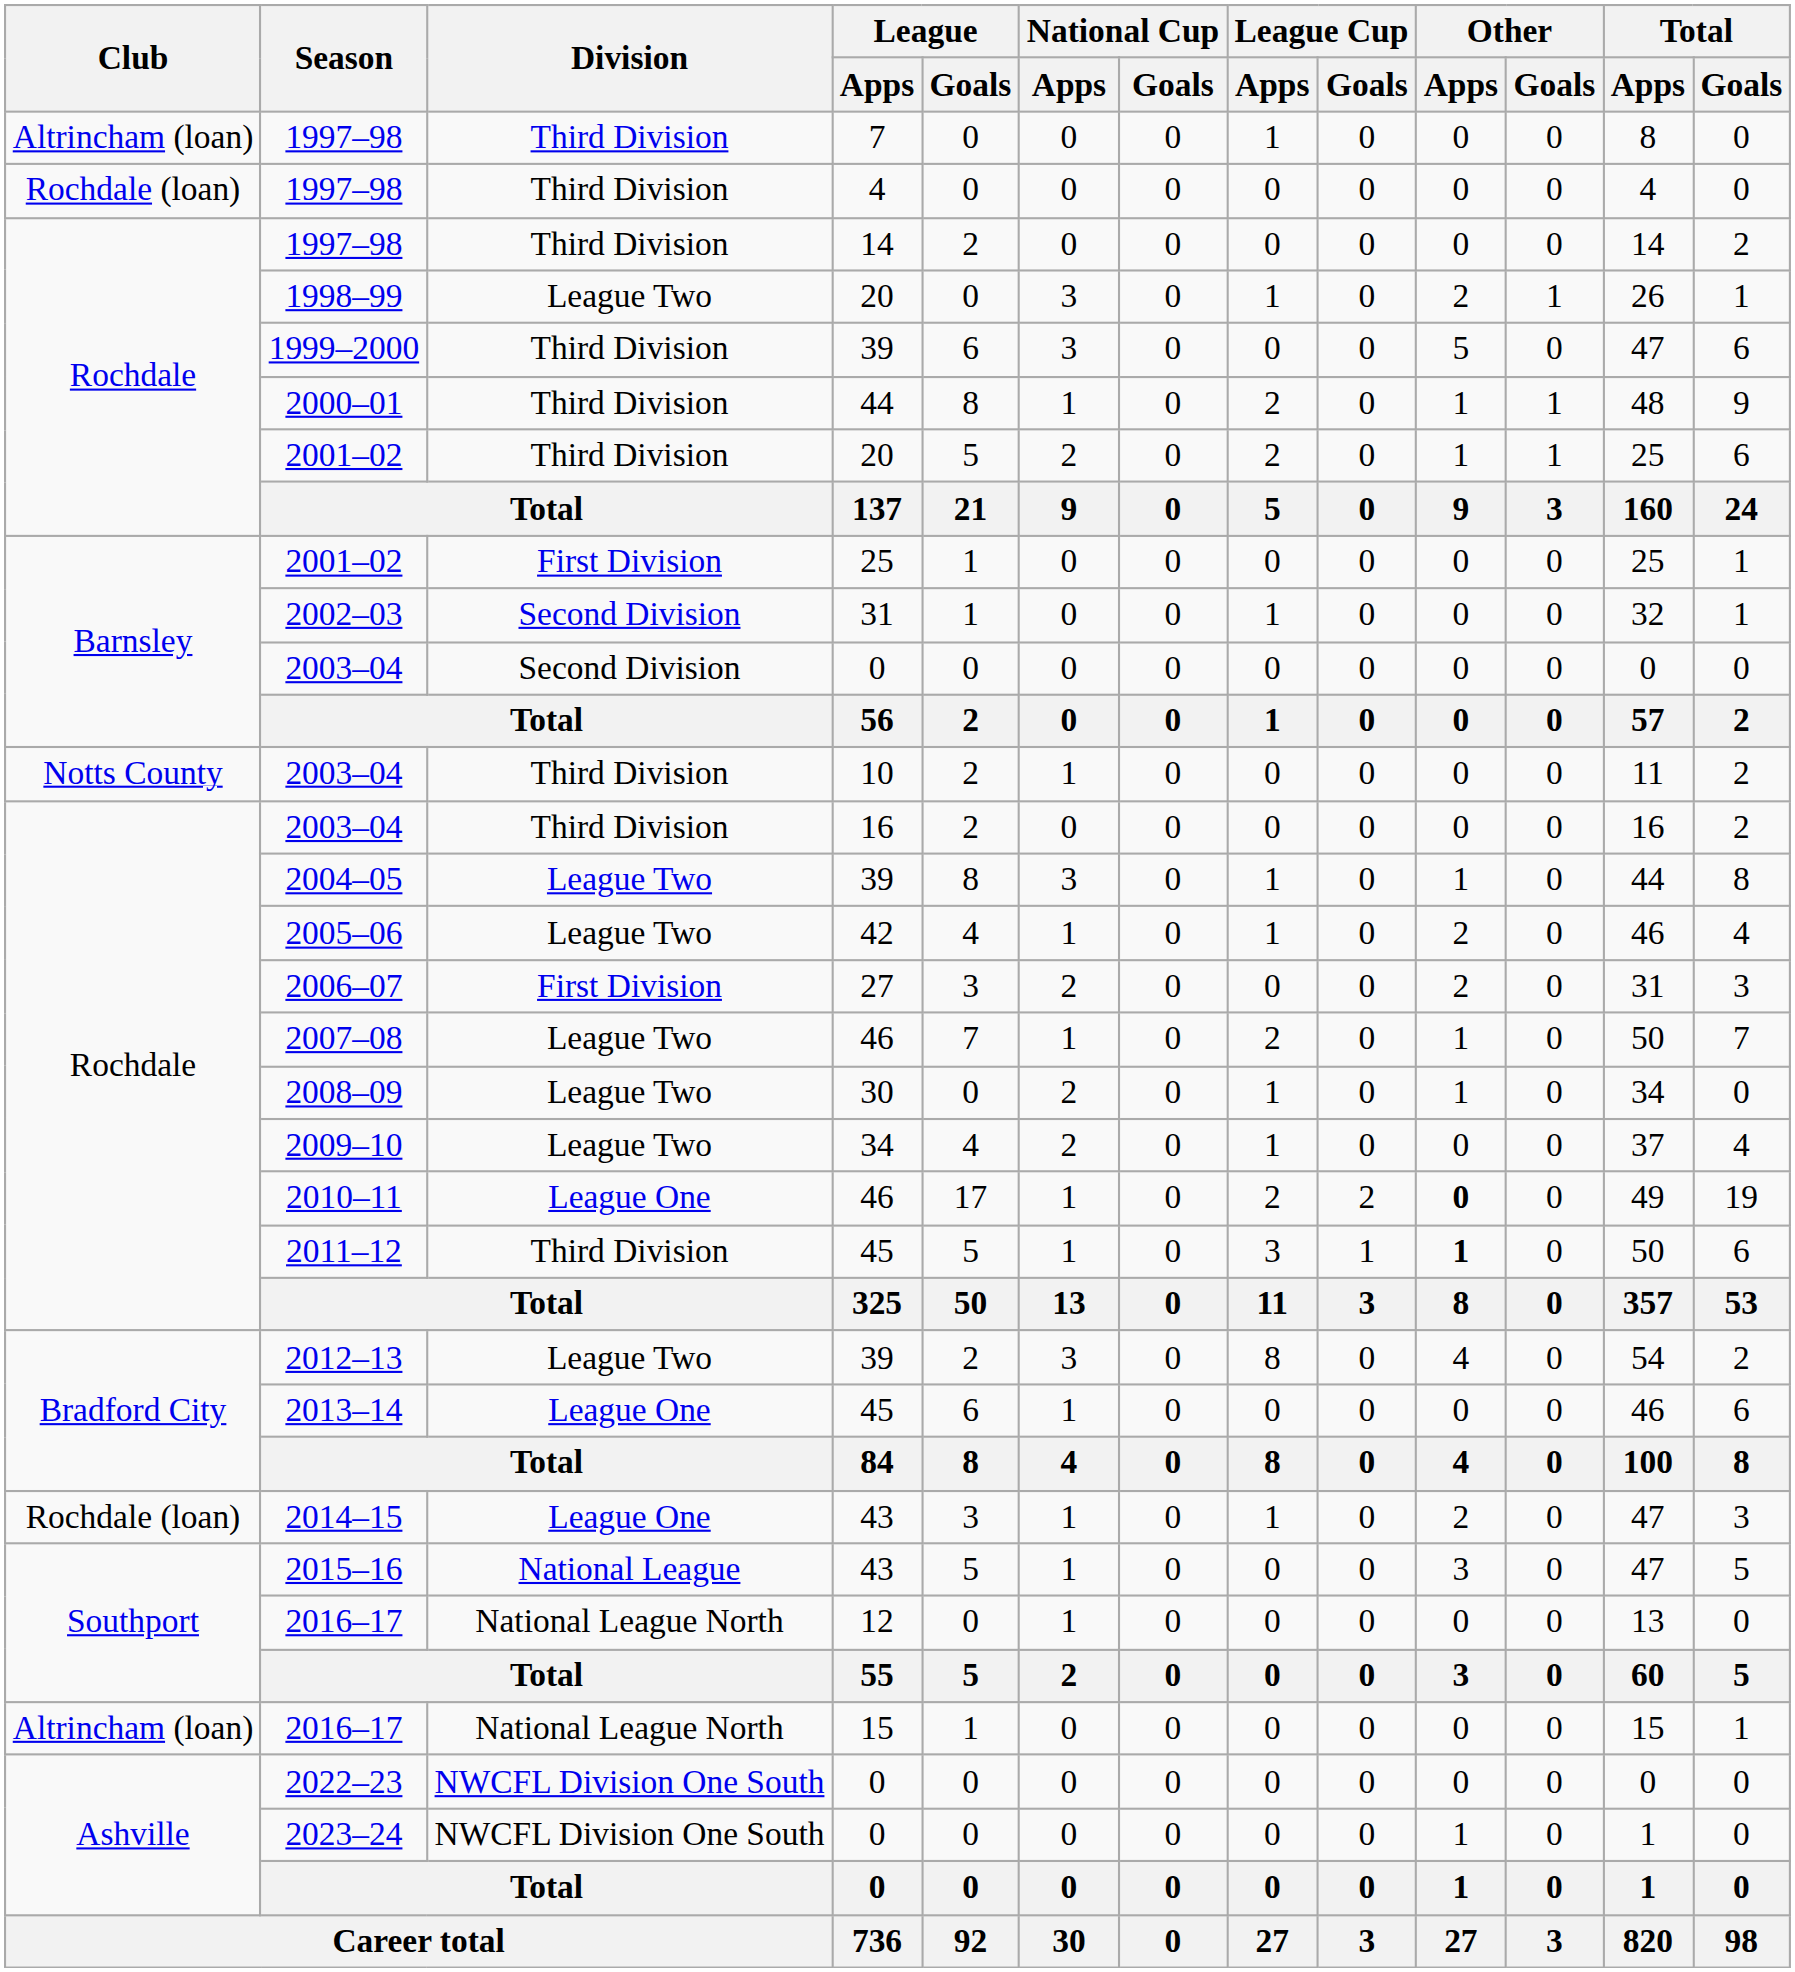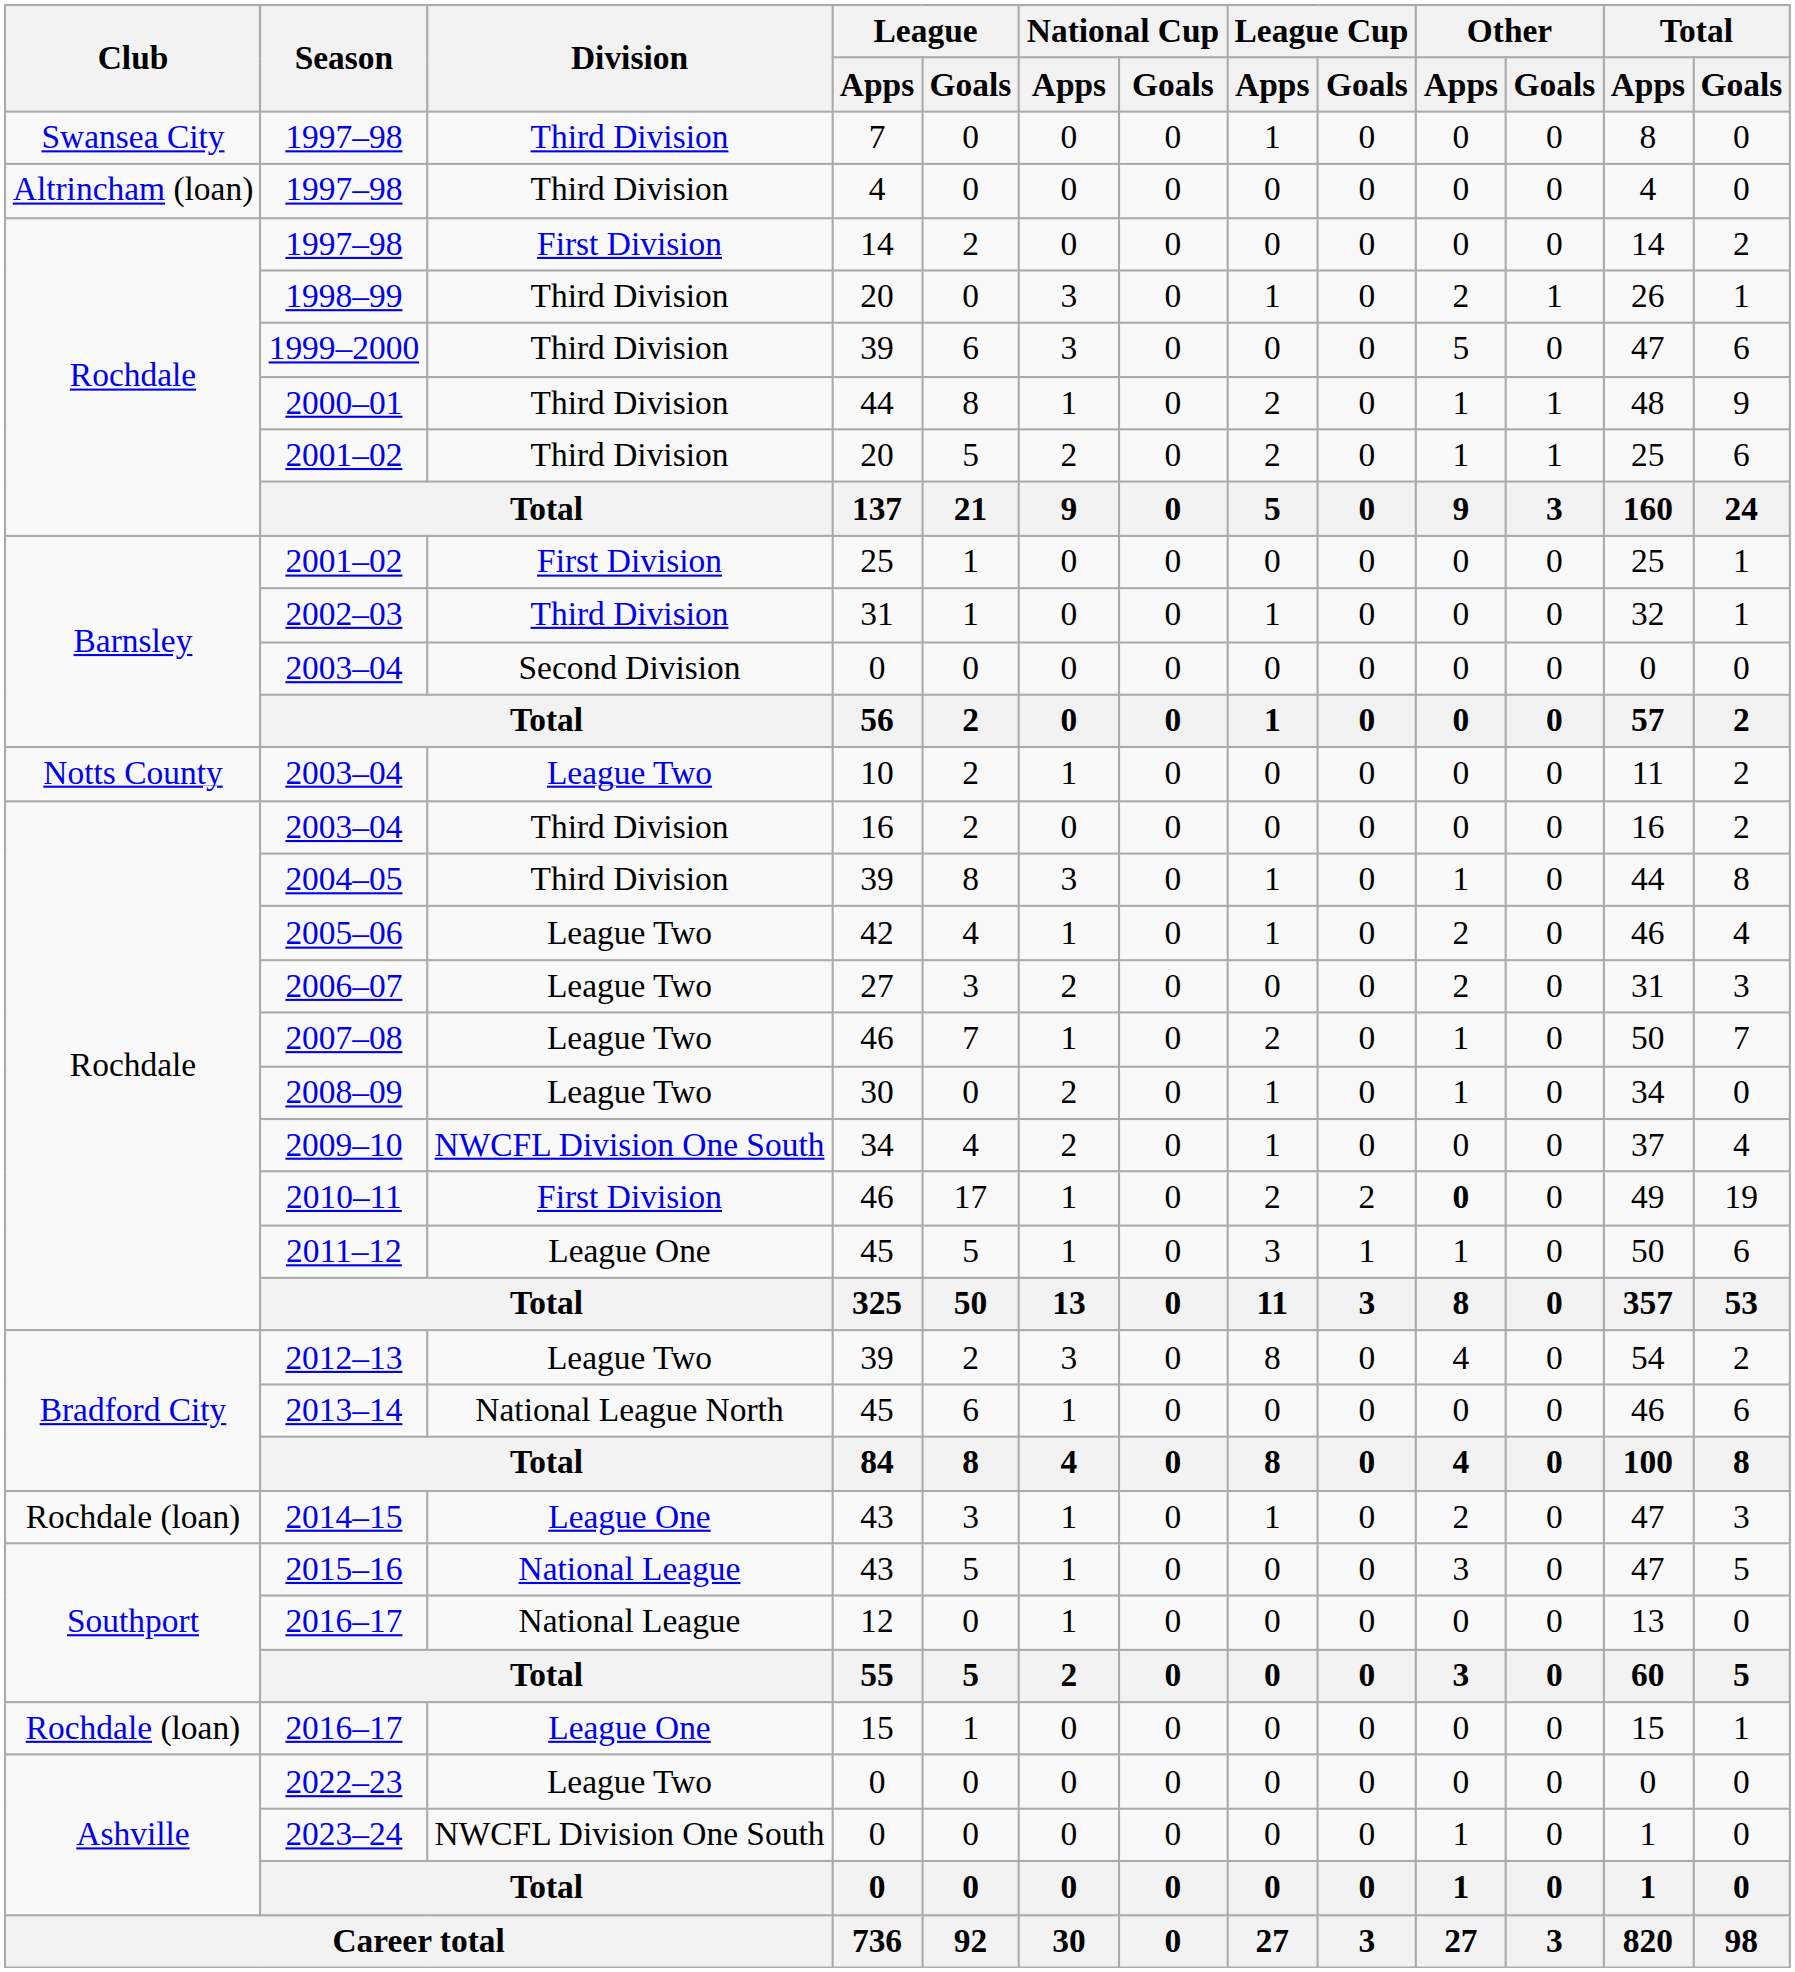1997–98 / 7 | Club: Altrincham (loan) -> Swansea City
1997–98 / 4 | Club: Rochdale (loan) -> Altrincham (loan)
1997–98 / 14 | Division: Third Division -> First Division
1998–99 | Division: League Two -> Third Division
2002–03 | Division: Second Division -> Third Division
2003–04 / 10 | Division: Third Division -> League Two
2004–05 | Division: League Two -> Third Division
2006–07 | Division: First Division -> League Two
2009–10 | Division: League Two -> NWCFL Division One South
2010–11 | Division: League One -> First Division
2011–12 | Division: Third Division -> League One
2011–12 | Other / Apps: bold -> normal
2013–14 | Division: League One -> National League North
2016–17 / 12 | Division: National League North -> National League
2016–17 / 15 | Club: Altrincham (loan) -> Rochdale (loan)
2016–17 / 15 | Division: National League North -> League One
2022–23 | Division: NWCFL Division One South -> League Two
